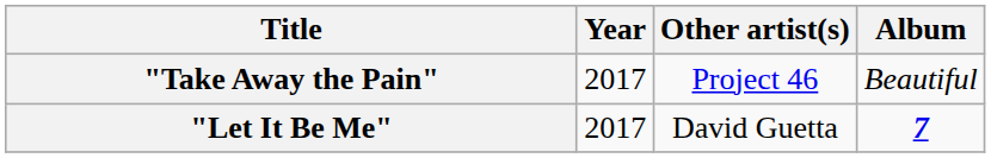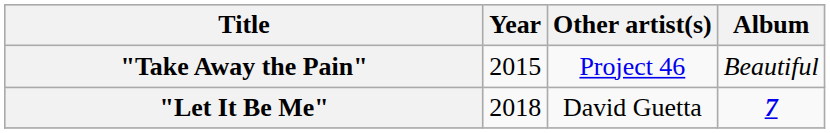"Take Away the Pain" | Year: 2017 -> 2015
"Let It Be Me" | Year: 2017 -> 2018
